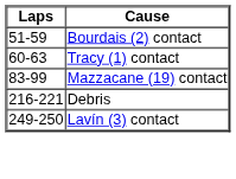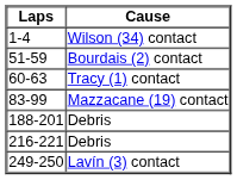+ row: 1-4 | Wilson (34) contact
+ row: 188-201 | Debris
